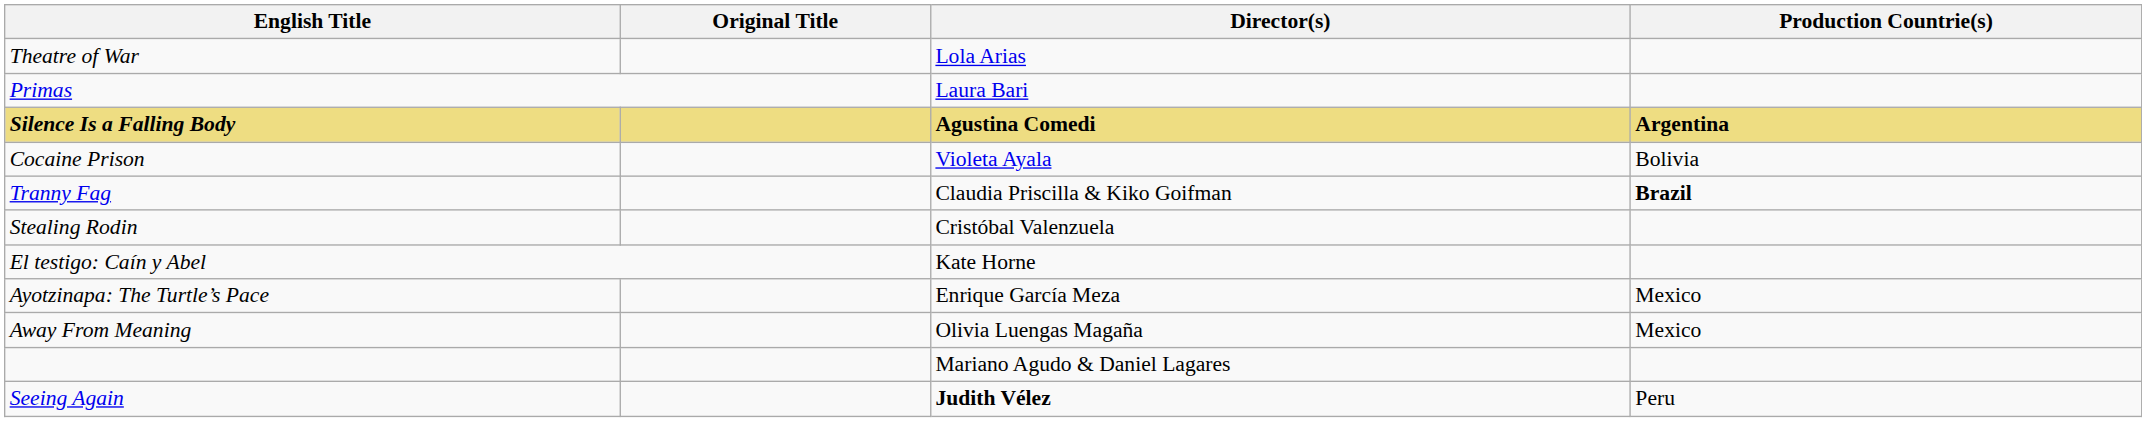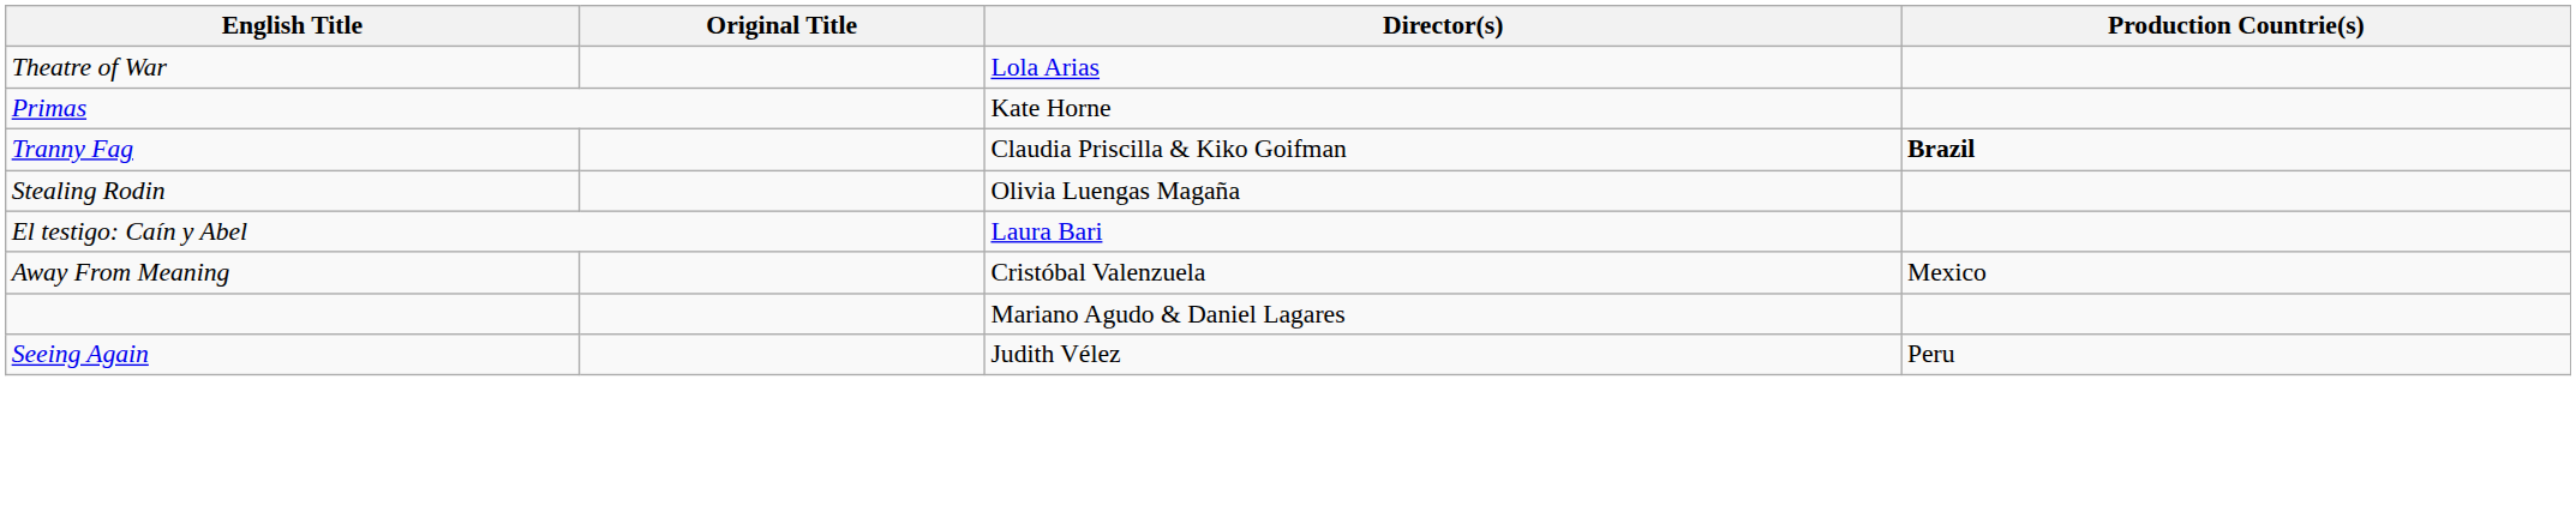Primas | Director(s): Laura Bari -> Kate Horne
- row: Silence Is a Falling Body | Agustina Comedi | Argentina
- row: Cocaine Prison | Violeta Ayala | Bolivia
Stealing Rodin | Director(s): Cristóbal Valenzuela -> Olivia Luengas Magaña
El testigo: Caín y Abel | Director(s): Kate Horne -> Laura Bari
- row: Ayotzinapa: The Turtle’s Pace | Enrique García Meza | Mexico
Away From Meaning | Director(s): Olivia Luengas Magaña -> Cristóbal Valenzuela
Seeing Again | Director(s): bold -> normal
